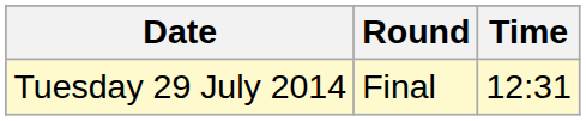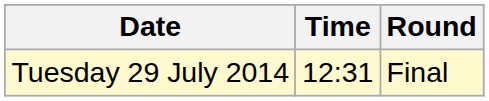columns swapped: Time <-> Round
